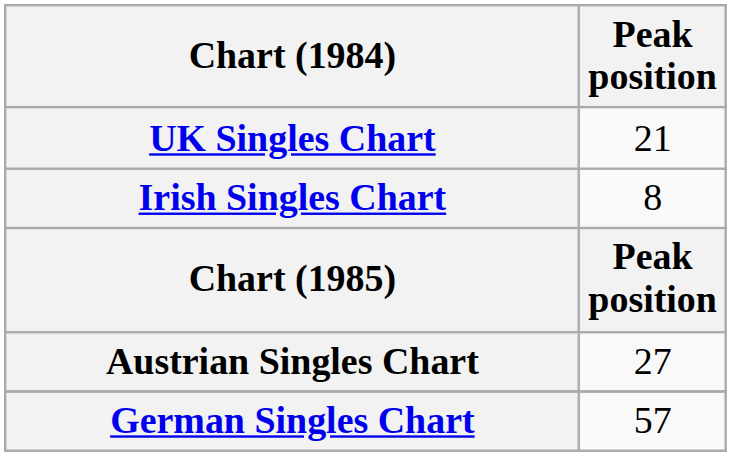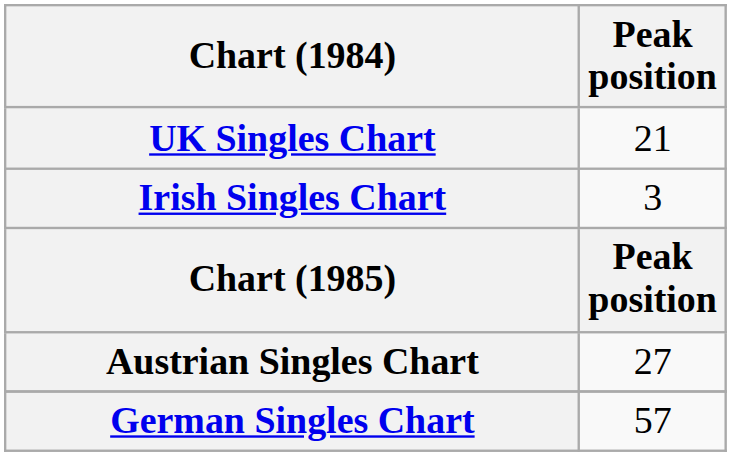Irish Singles Chart | Peak position: 8 -> 3
